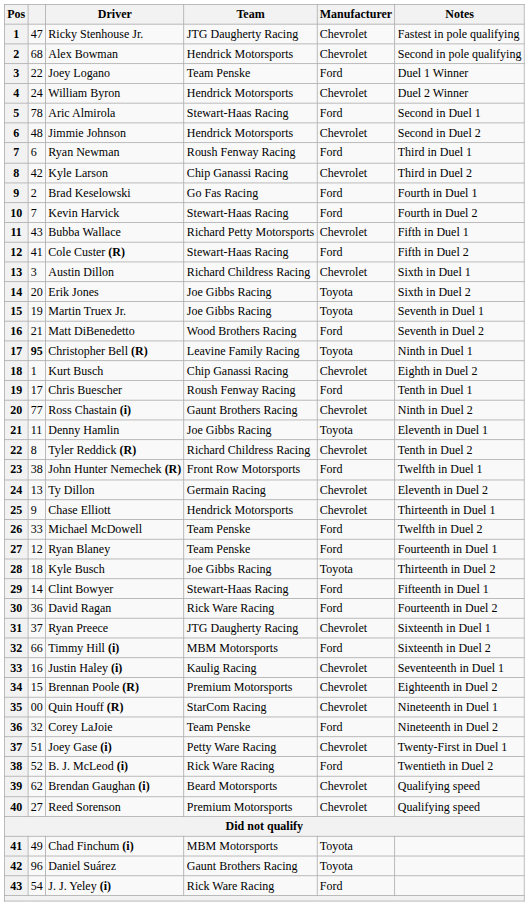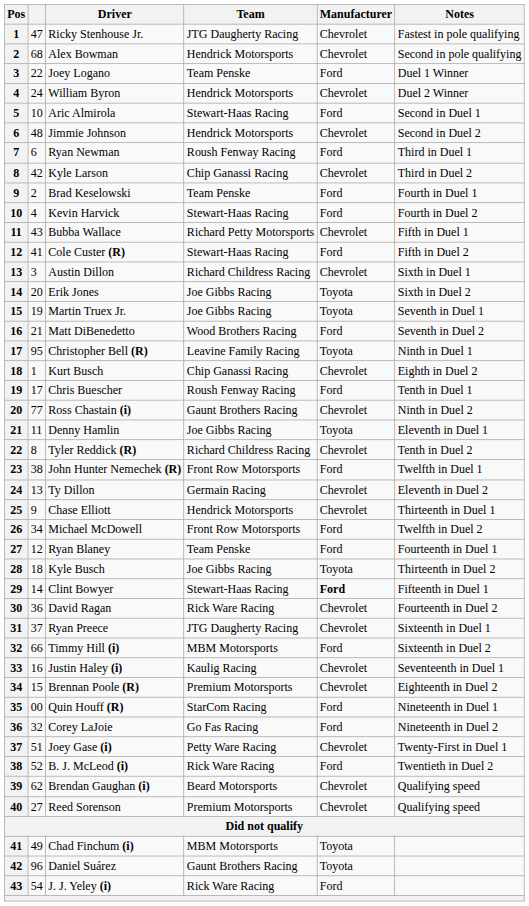Aric Almirola | column 2: 78 -> 10
Brad Keselowski | Team: Go Fas Racing -> Team Penske
Kevin Harvick | column 2: 7 -> 4
Christopher Bell (R) | column 2: bold -> normal
Michael McDowell | column 2: 33 -> 34
Michael McDowell | Team: Team Penske -> Front Row Motorsports
Clint Bowyer | Manufacturer: normal -> bold
David Ragan | Manufacturer: Ford -> Chevrolet
Quin Houff (R) | Manufacturer: Chevrolet -> Ford
Corey LaJoie | Team: Team Penske -> Go Fas Racing
